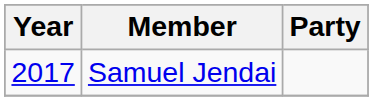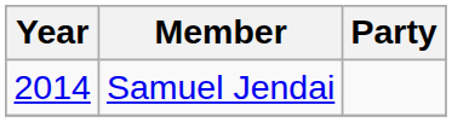Samuel Jendai | Year: 2017 -> 2014
